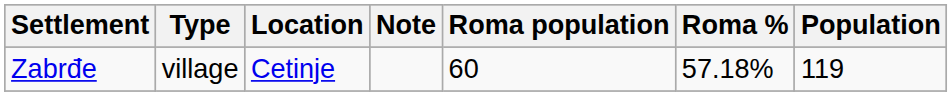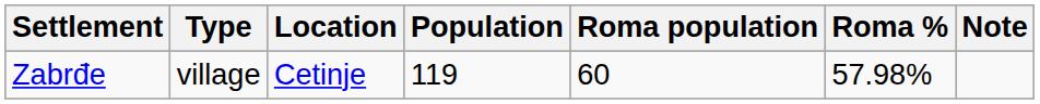columns swapped: Population <-> Note
Zabrđe | Roma %: 57.18% -> 57.98%
